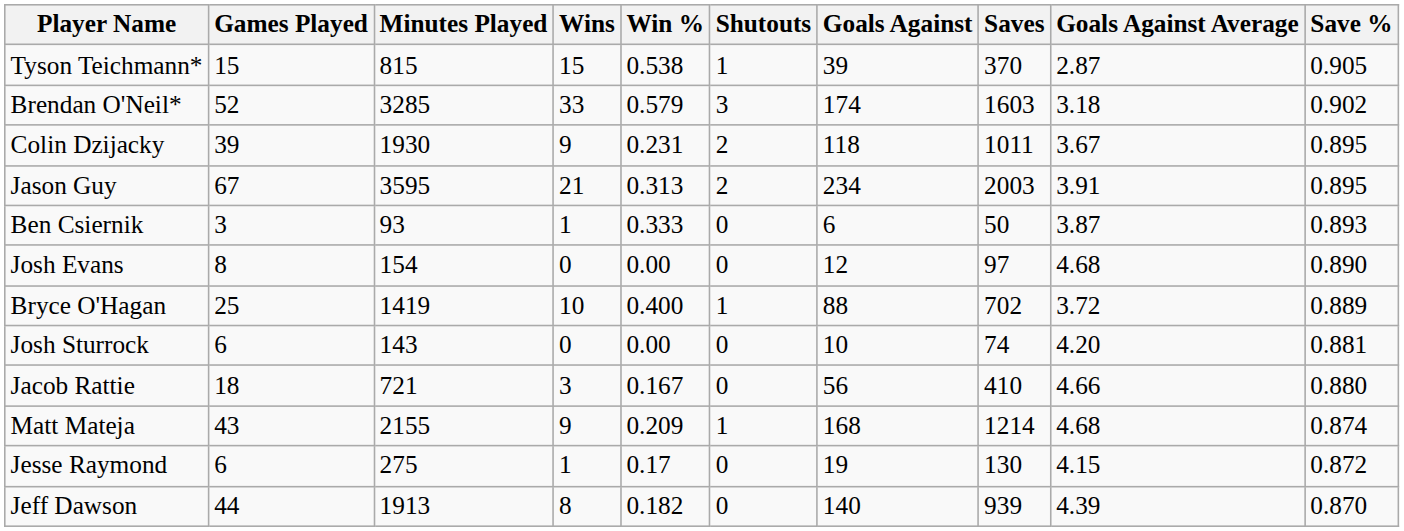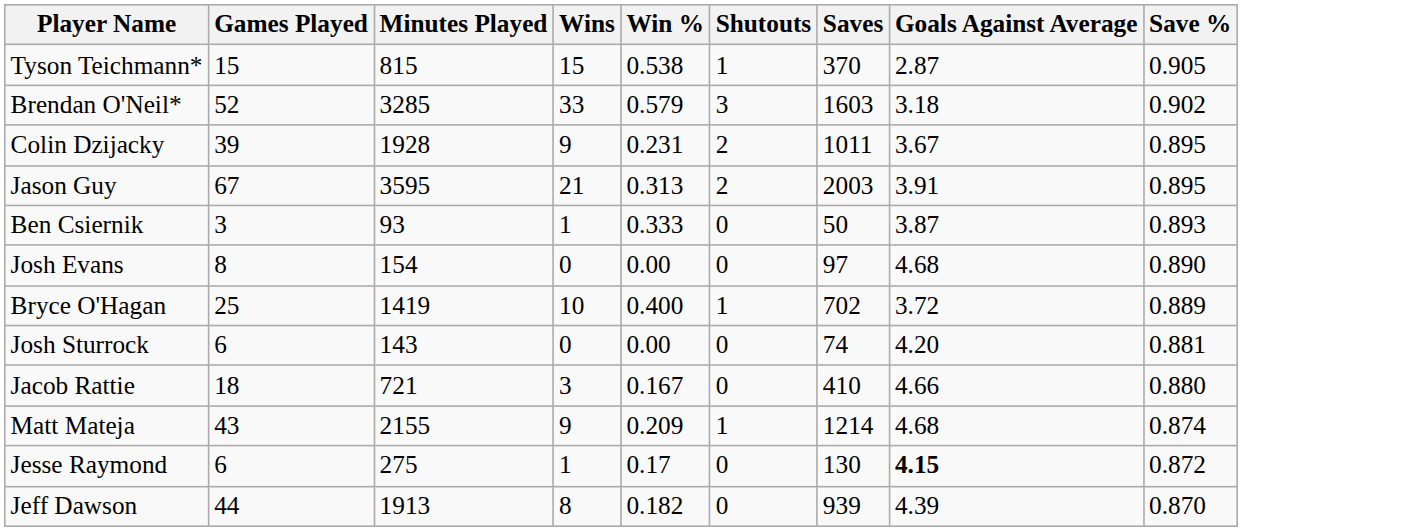- column: Goals Against | 39 | 174 | 118 | 234 | 6 | 12 | 88 | 10 | 56 | 168 | 19 | 140
Colin Dzijacky | Minutes Played: 1930 -> 1928
Jesse Raymond | Goals Against Average: normal -> bold
